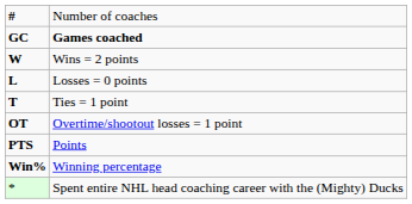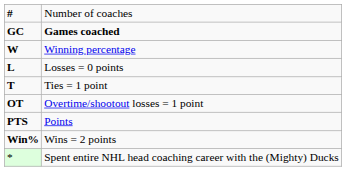W | column 2: Wins = 2 points -> Winning percentage
Win% | column 2: Winning percentage -> Wins = 2 points
